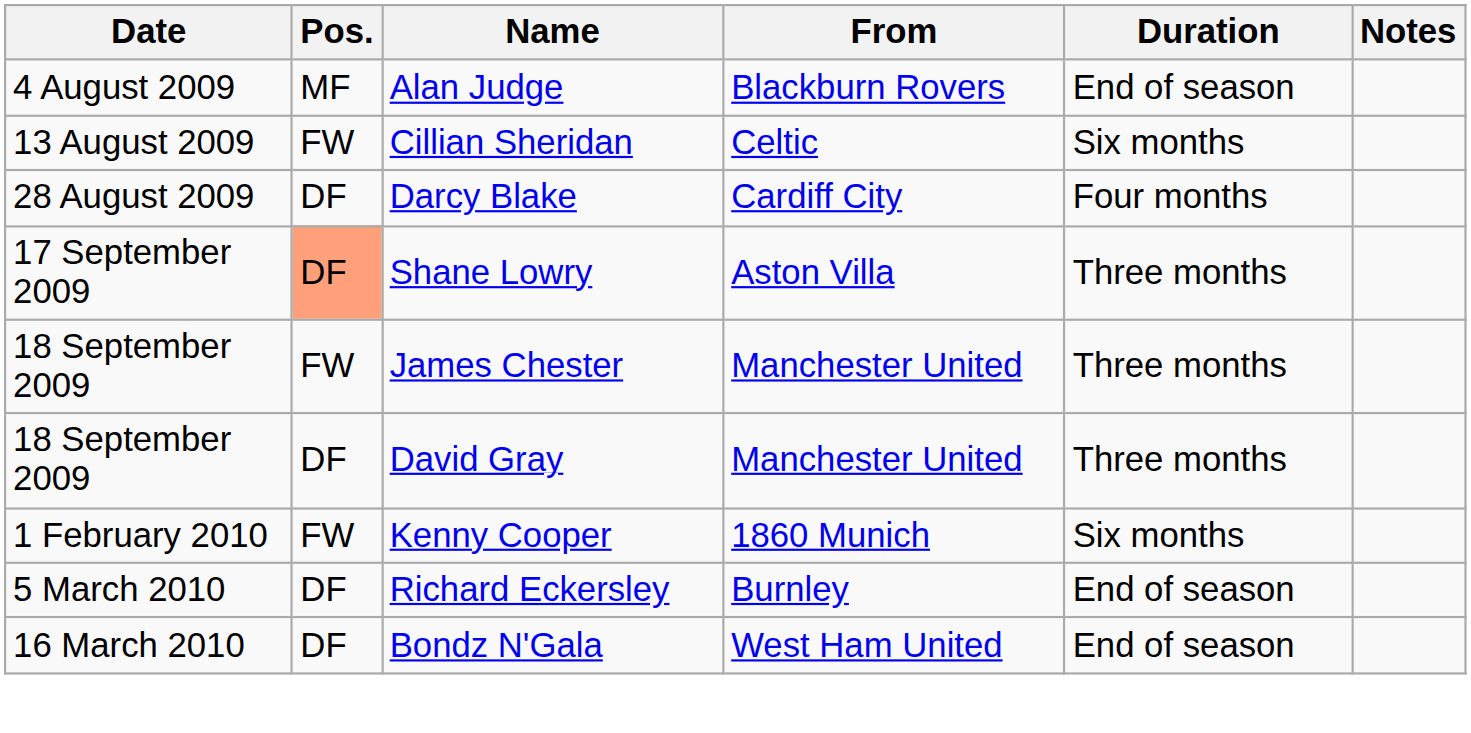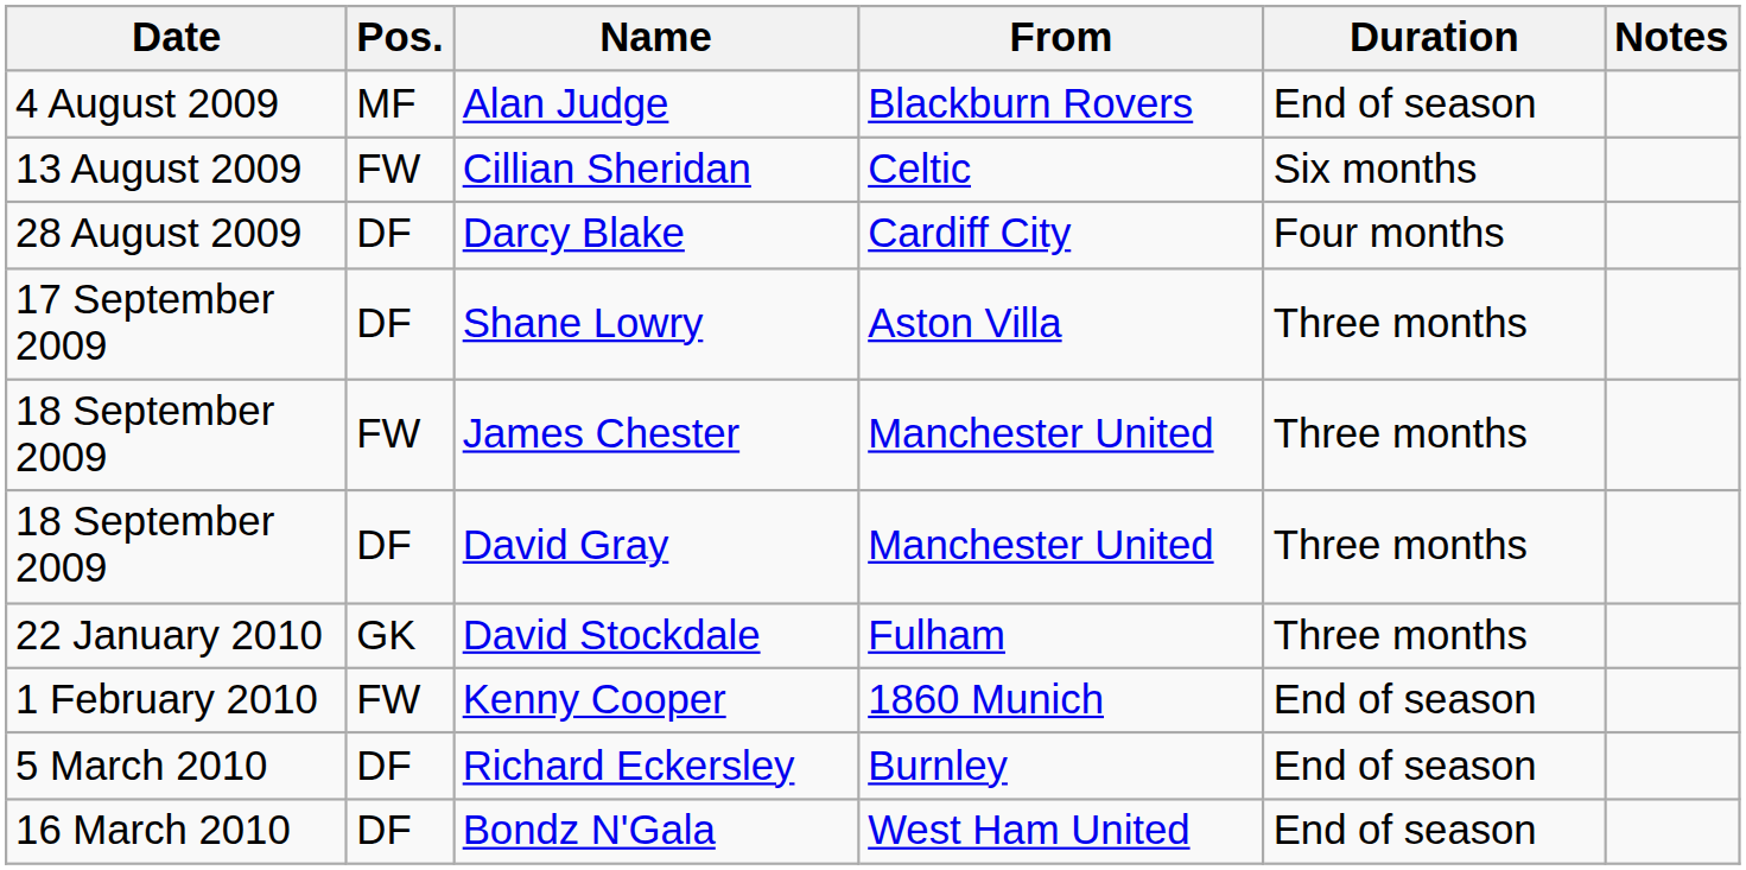Shane Lowry | Pos.: lightsalmon background -> no background
+ row: 22 January 2010 | GK | David Stockdale | Fulham | Three months
Kenny Cooper | Duration: Six months -> End of season
